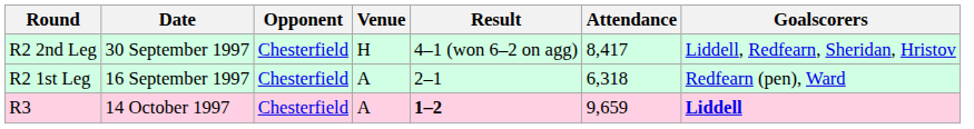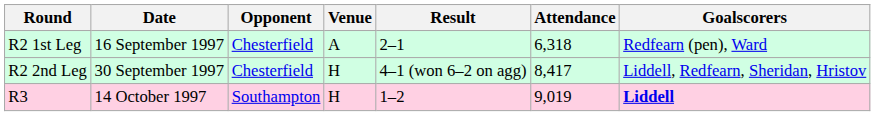rows swapped: R2 1st Leg <-> R2 2nd Leg
R3 | Opponent: Chesterfield -> Southampton
R3 | Venue: A -> H
R3 | Result: bold -> normal
R3 | Attendance: 9,659 -> 9,019
